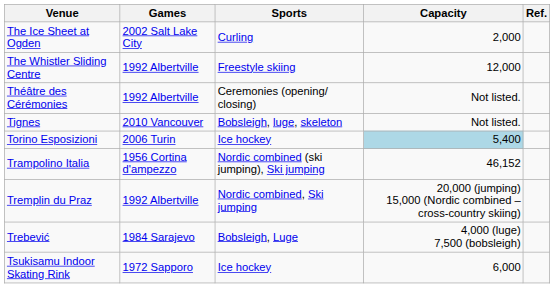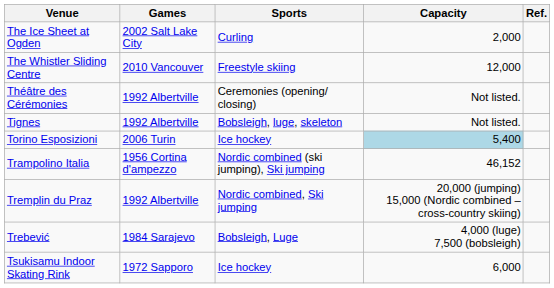The Whistler Sliding Centre | Games: 1992 Albertville -> 2010 Vancouver
Tignes | Games: 2010 Vancouver -> 1992 Albertville
